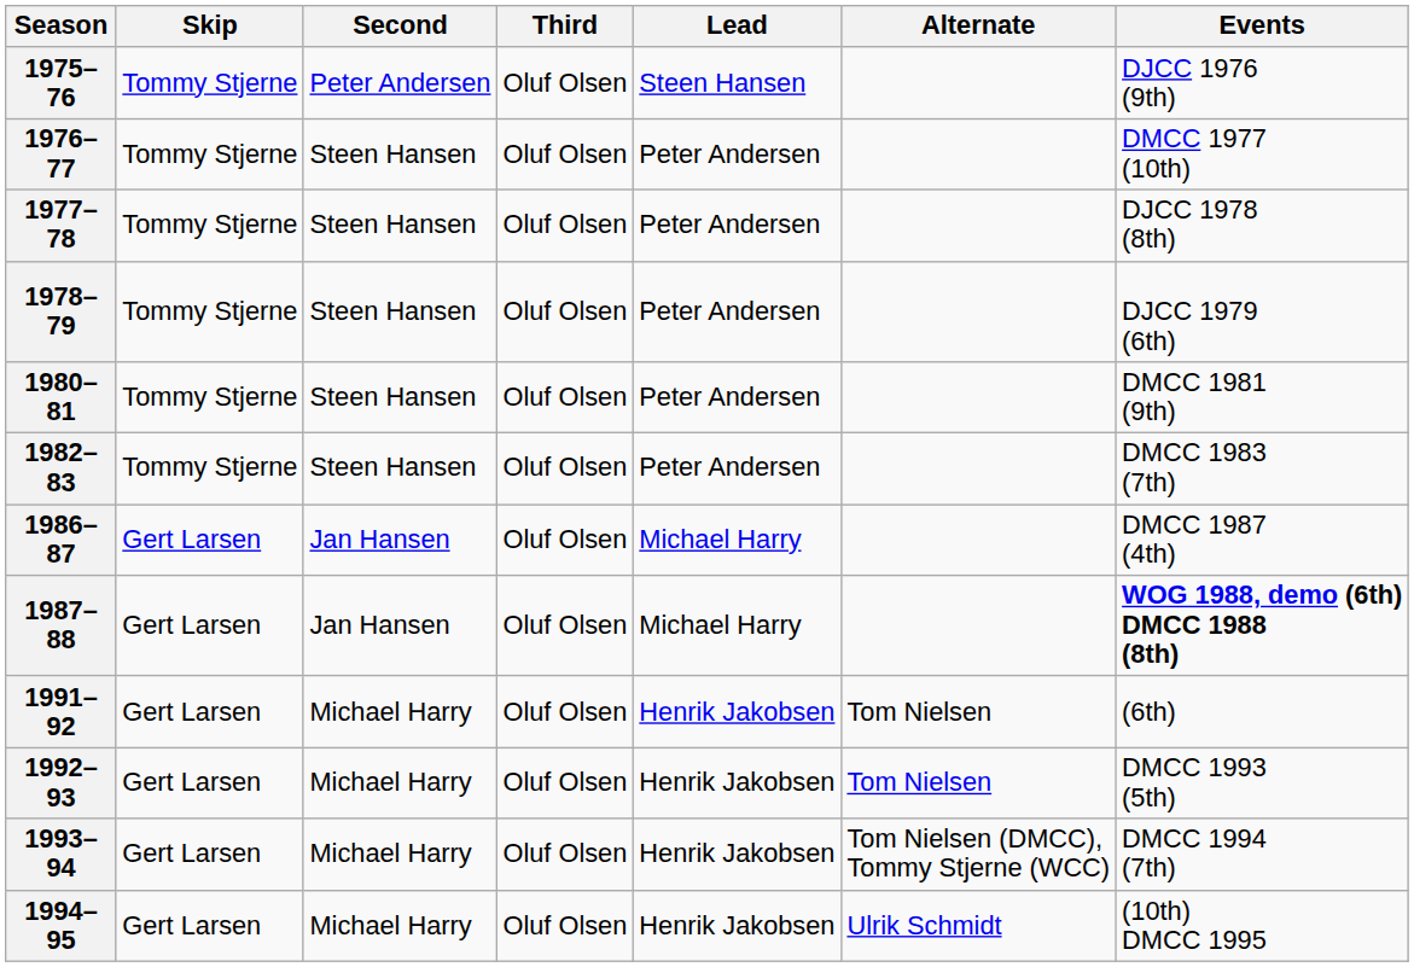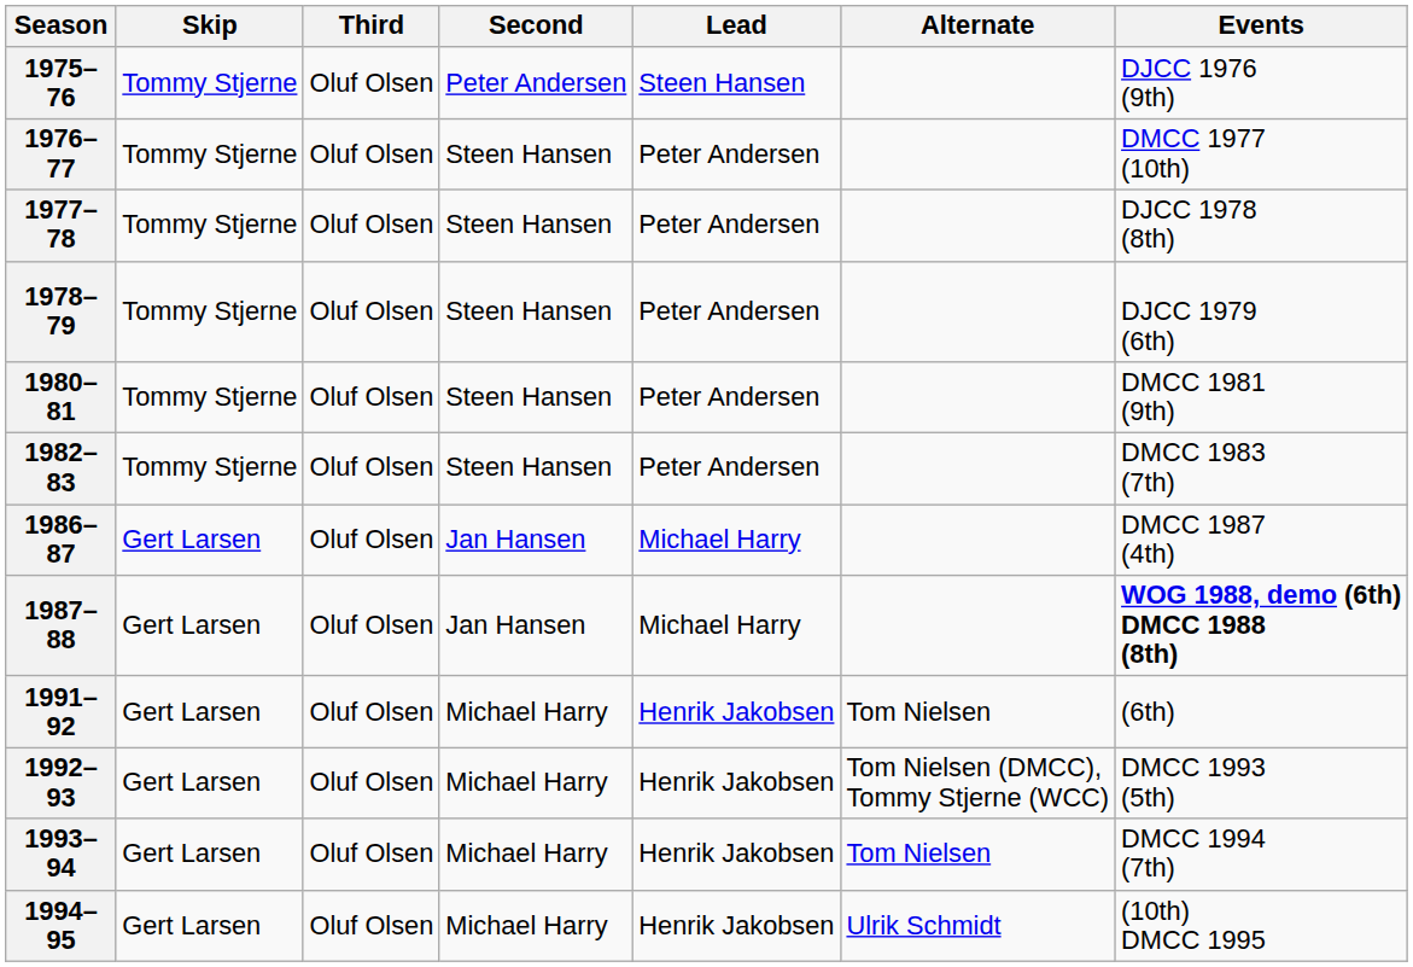columns swapped: Third <-> Second
1992–93 | Alternate: Tom Nielsen -> Tom Nielsen (DMCC), Tommy Stjerne (WCC)
1993–94 | Alternate: Tom Nielsen (DMCC), Tommy Stjerne (WCC) -> Tom Nielsen
